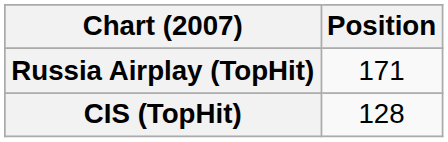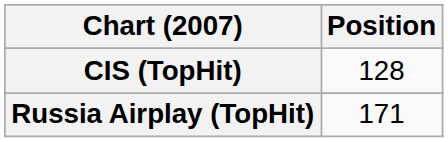rows swapped: CIS (TopHit) <-> Russia Airplay (TopHit)
